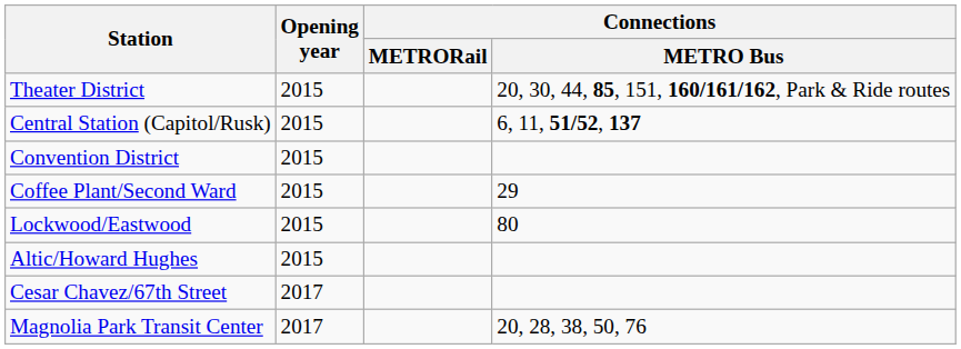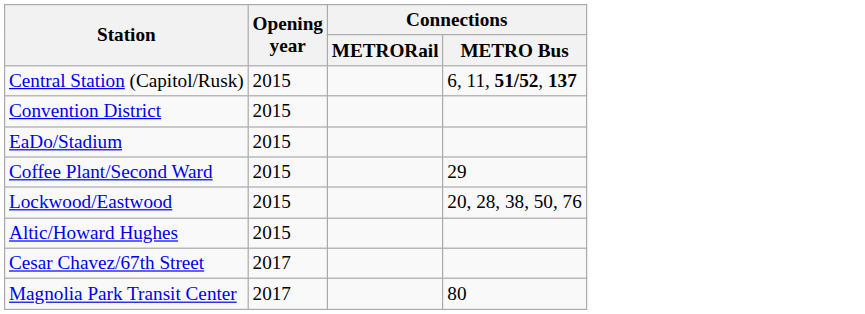- row: Theater District | 2015 | 20, 30, 44, 85, 151, 160/161/162, Park & Ride routes
+ row: EaDo/Stadium | 2015
Lockwood/Eastwood | Connections / METRO Bus: 80 -> 20, 28, 38, 50, 76
Magnolia Park Transit Center | Connections / METRO Bus: 20, 28, 38, 50, 76 -> 80
